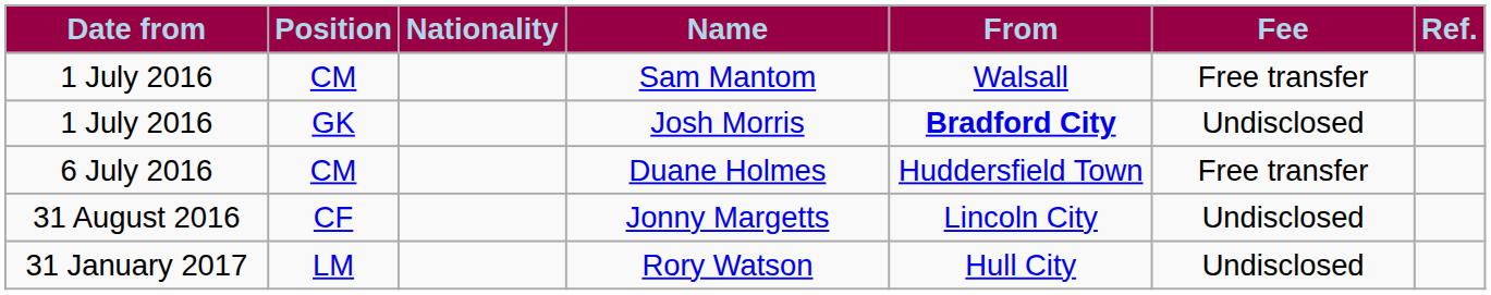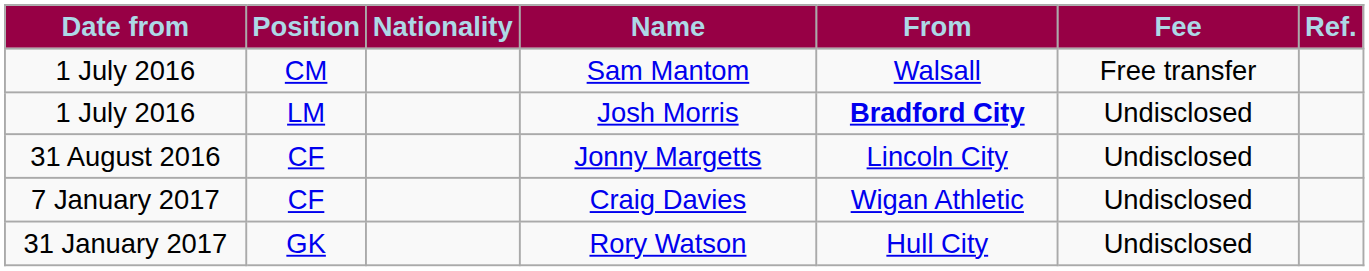Josh Morris | Position: GK -> LM
- row: 6 July 2016 | CM | Duane Holmes | Huddersfield Town | Free transfer
+ row: 7 January 2017 | CF | Craig Davies | Wigan Athletic | Undisclosed
Rory Watson | Position: LM -> GK
